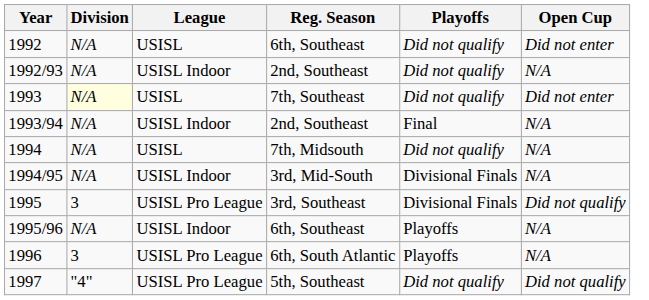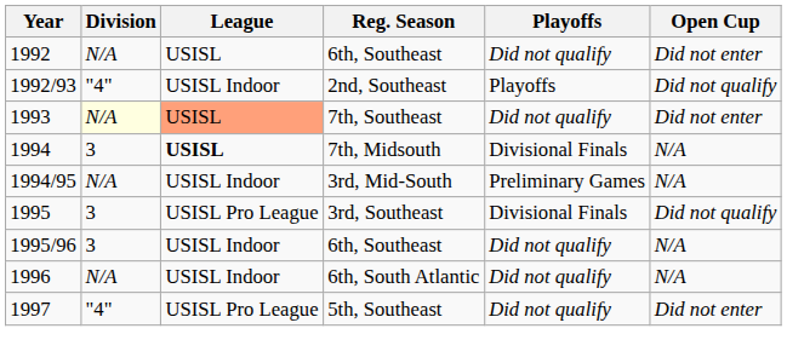1992/93 | Division: N/A -> "4"
1992/93 | Playoffs: Did not qualify -> Playoffs
1992/93 | Open Cup: N/A -> Did not qualify
1993 | League: no background -> lightsalmon background
- row: 1993/94 | N/A | USISL Indoor | 2nd, Southeast | Final | N/A
1994 | Division: N/A -> 3
1994 | League: normal -> bold
1994 | Playoffs: Did not qualify -> Divisional Finals
1994/95 | Playoffs: Divisional Finals -> Preliminary Games
1995/96 | Division: N/A -> 3
1995/96 | Playoffs: Playoffs -> Did not qualify
1996 | Division: 3 -> N/A
1996 | League: USISL Pro League -> USISL Indoor
1996 | Playoffs: Playoffs -> Did not qualify
1997 | Open Cup: Did not qualify -> Did not enter
